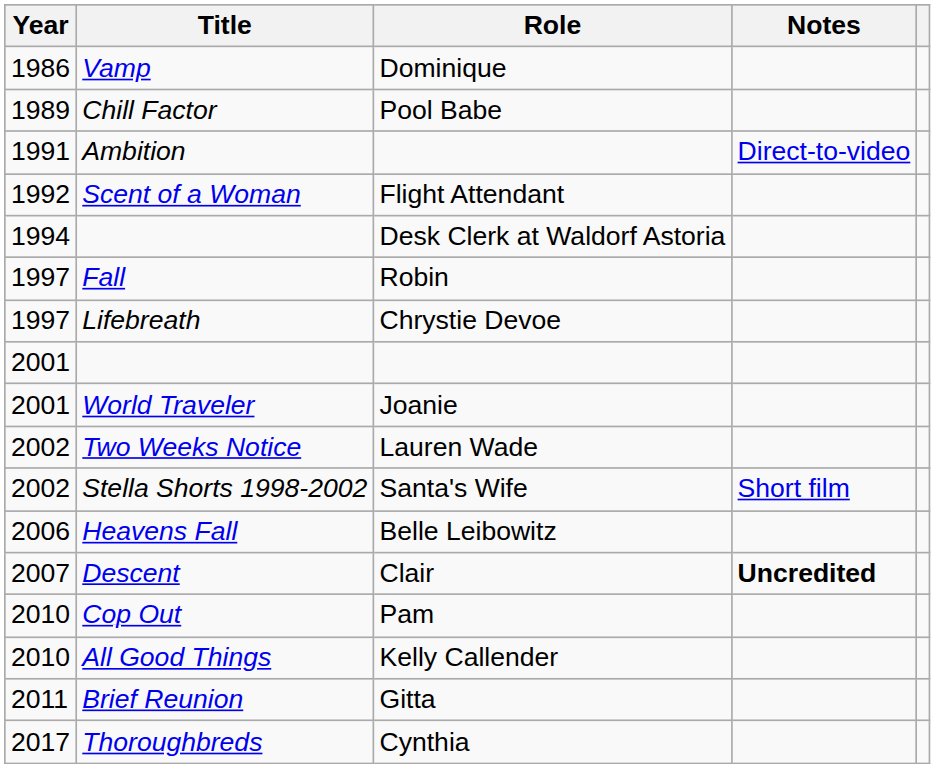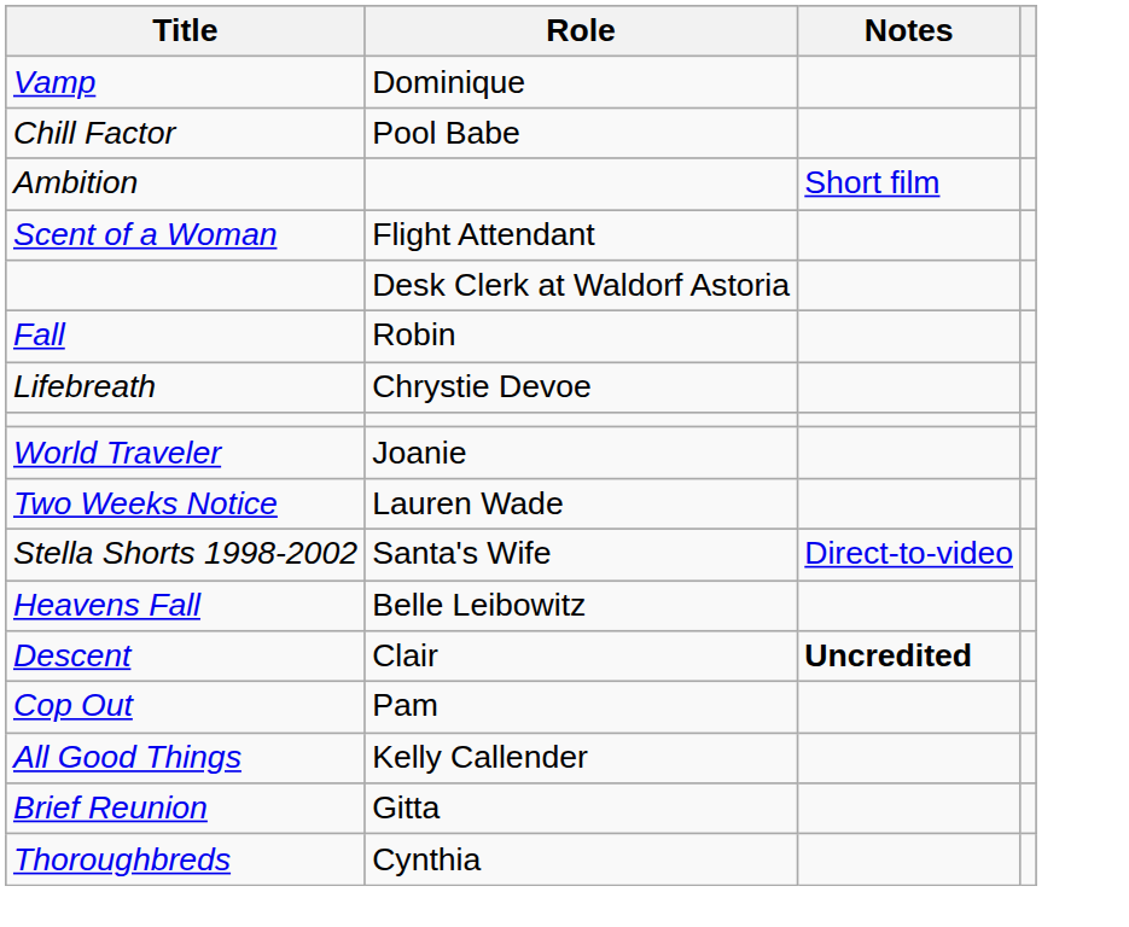- column: Year | 1986 | 1989 | 1991 | 1992 | 1994 | 1997 | 1997 | 2001 | 2001 | 2002 | 2002 | 2006 | 2007 | 2010 | 2010 | 2011 | 2017
Ambition | Notes: Direct-to-video -> Short film
Stella Shorts 1998-2002 | Notes: Short film -> Direct-to-video
